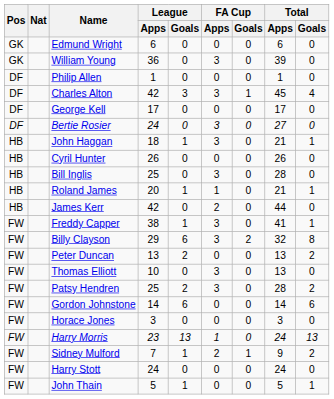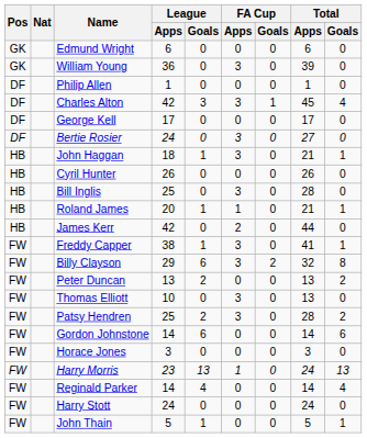- row: FW | Sidney Mulford | 7 | 1 | 2 | 1 | 9 | 2
+ row: FW | Reginald Parker | 14 | 4 | 0 | 0 | 14 | 4
